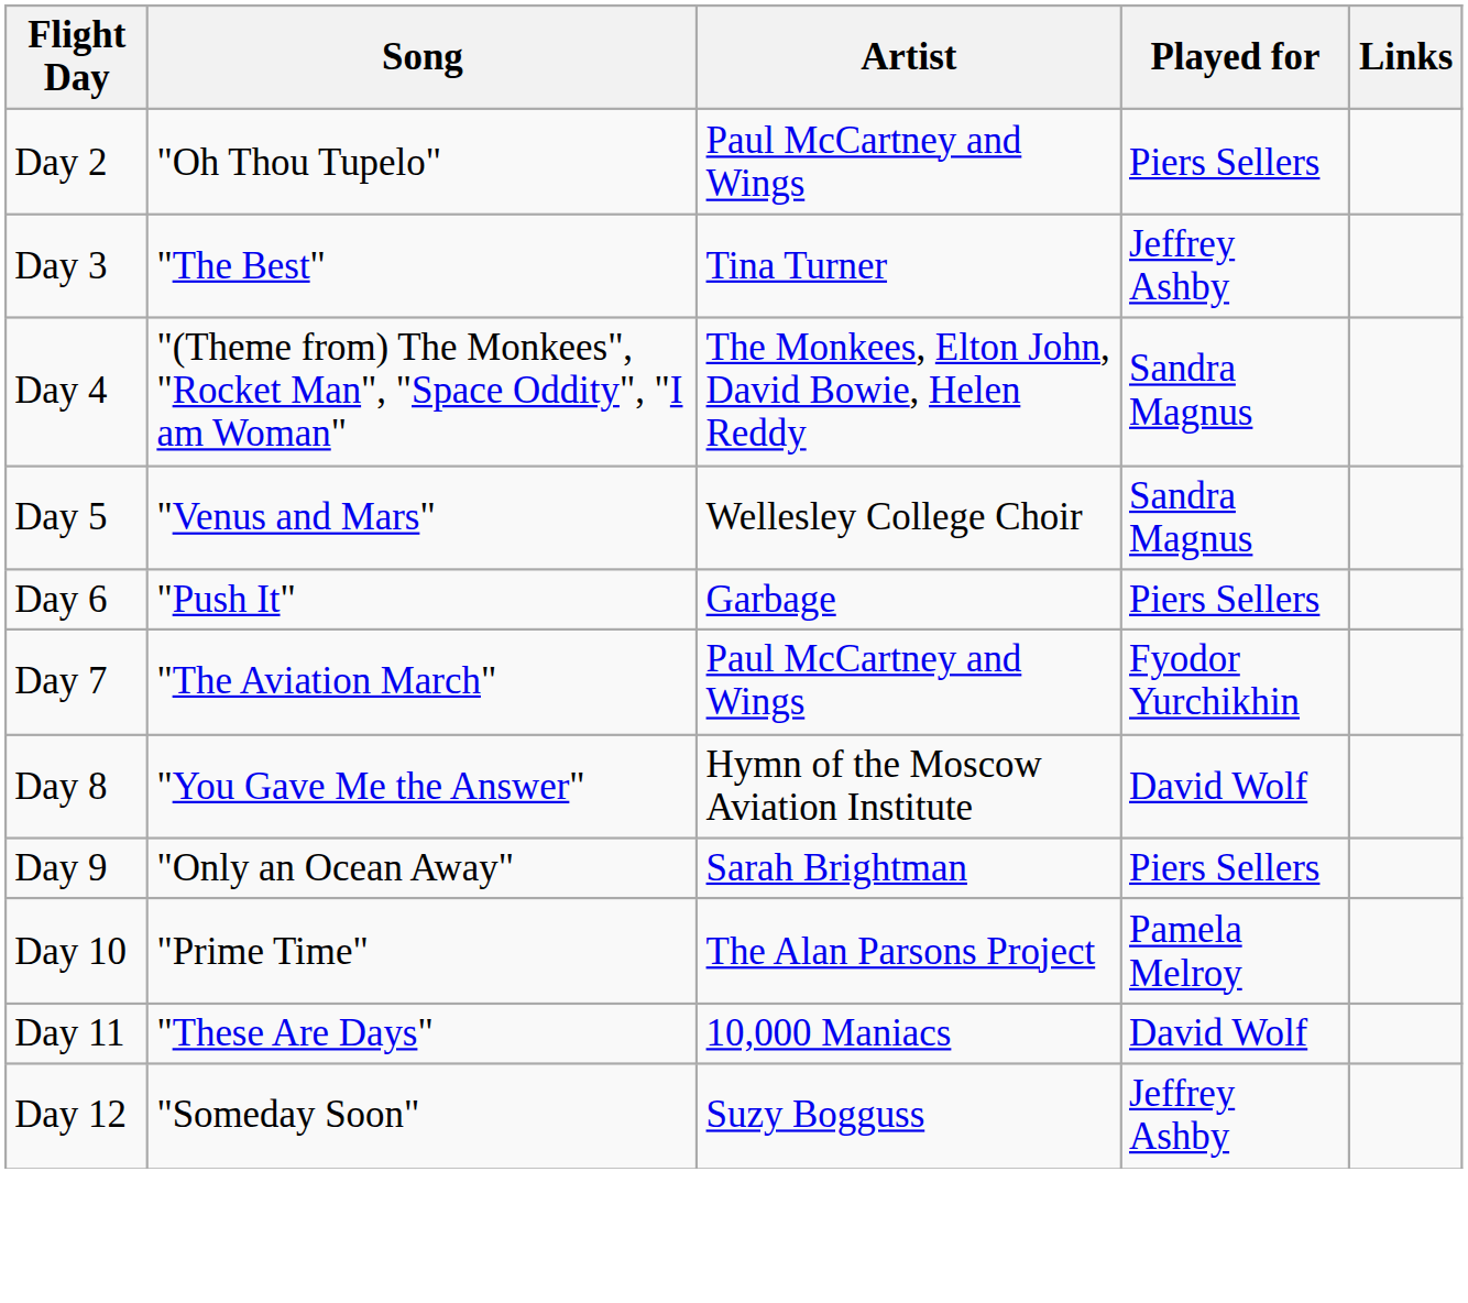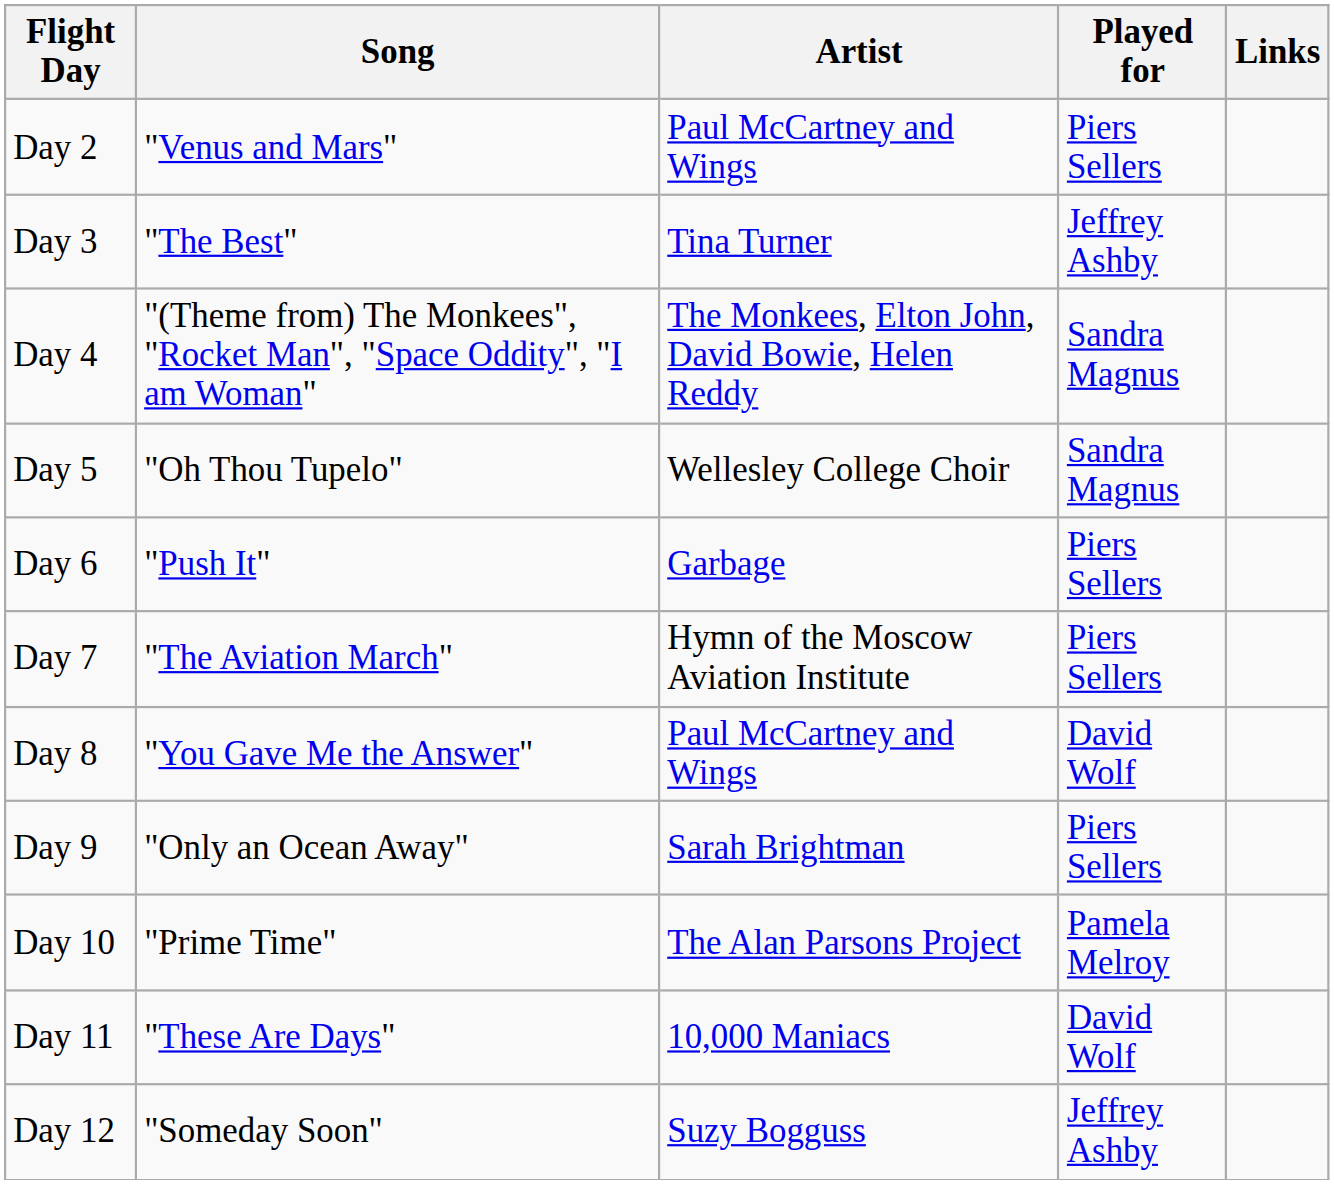Day 2 | Song: "Oh Thou Tupelo" -> "Venus and Mars"
Day 5 | Song: "Venus and Mars" -> "Oh Thou Tupelo"
Day 7 | Artist: Paul McCartney and Wings -> Hymn of the Moscow Aviation Institute
Day 7 | Played for: Fyodor Yurchikhin -> Piers Sellers
Day 8 | Artist: Hymn of the Moscow Aviation Institute -> Paul McCartney and Wings
